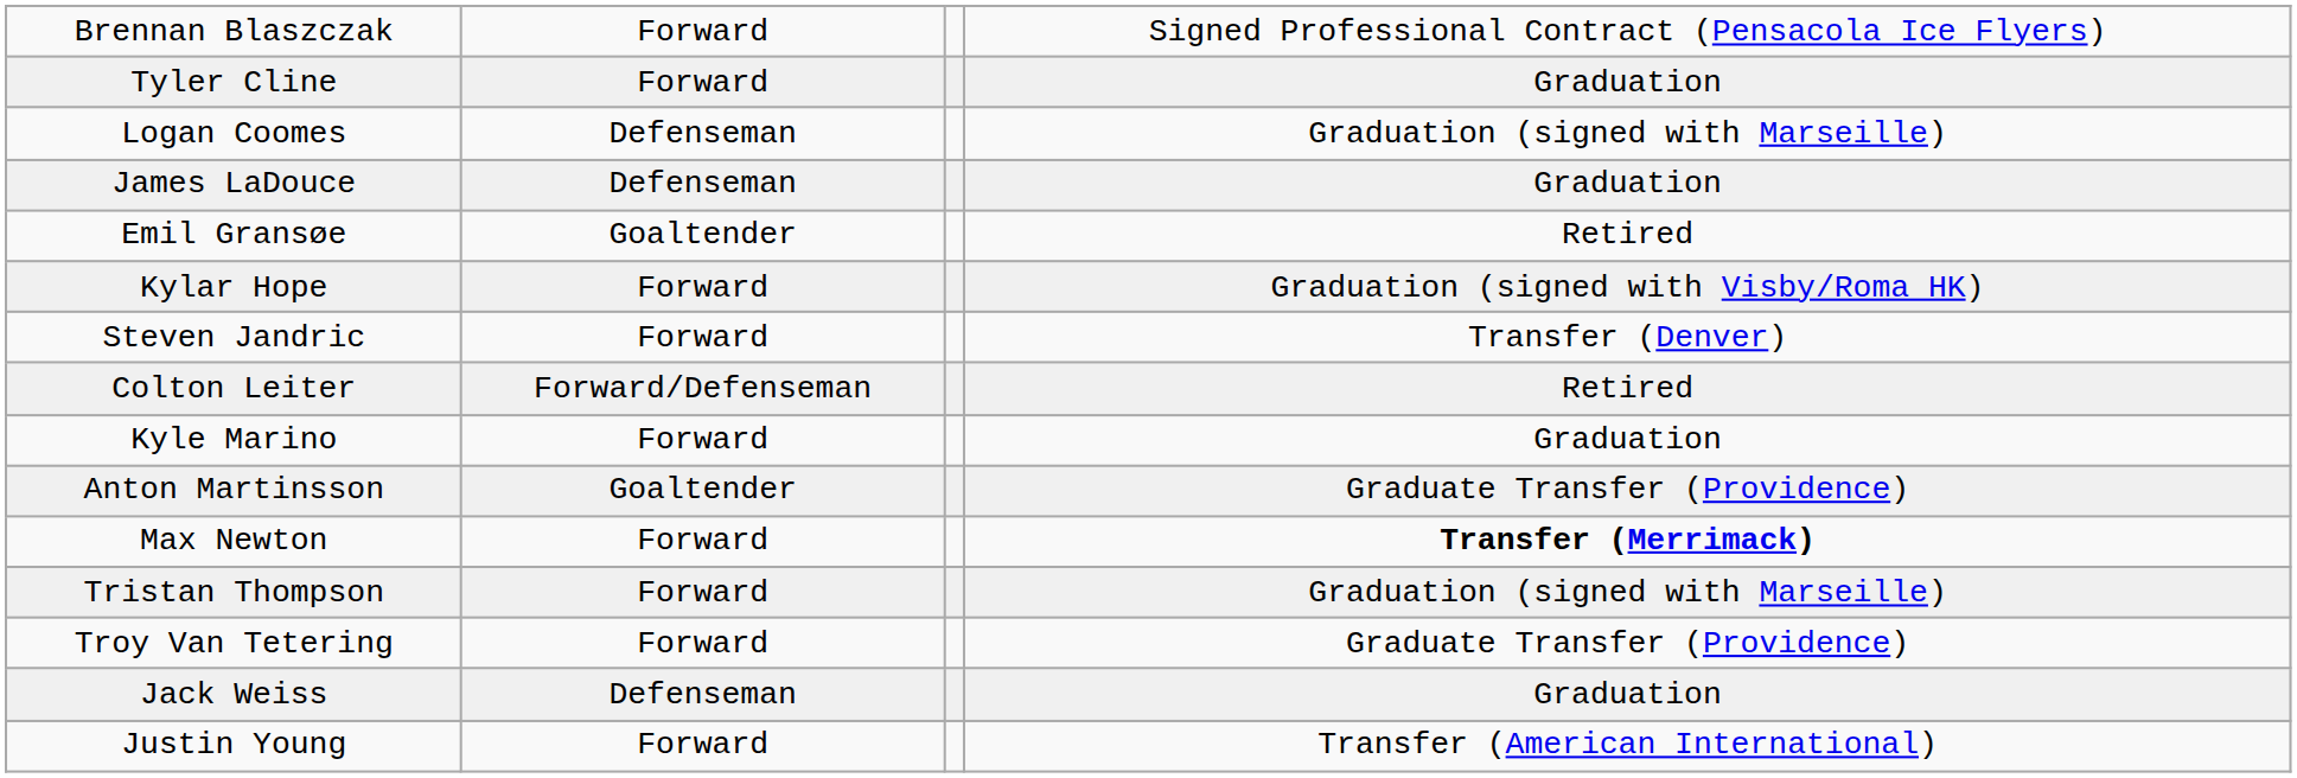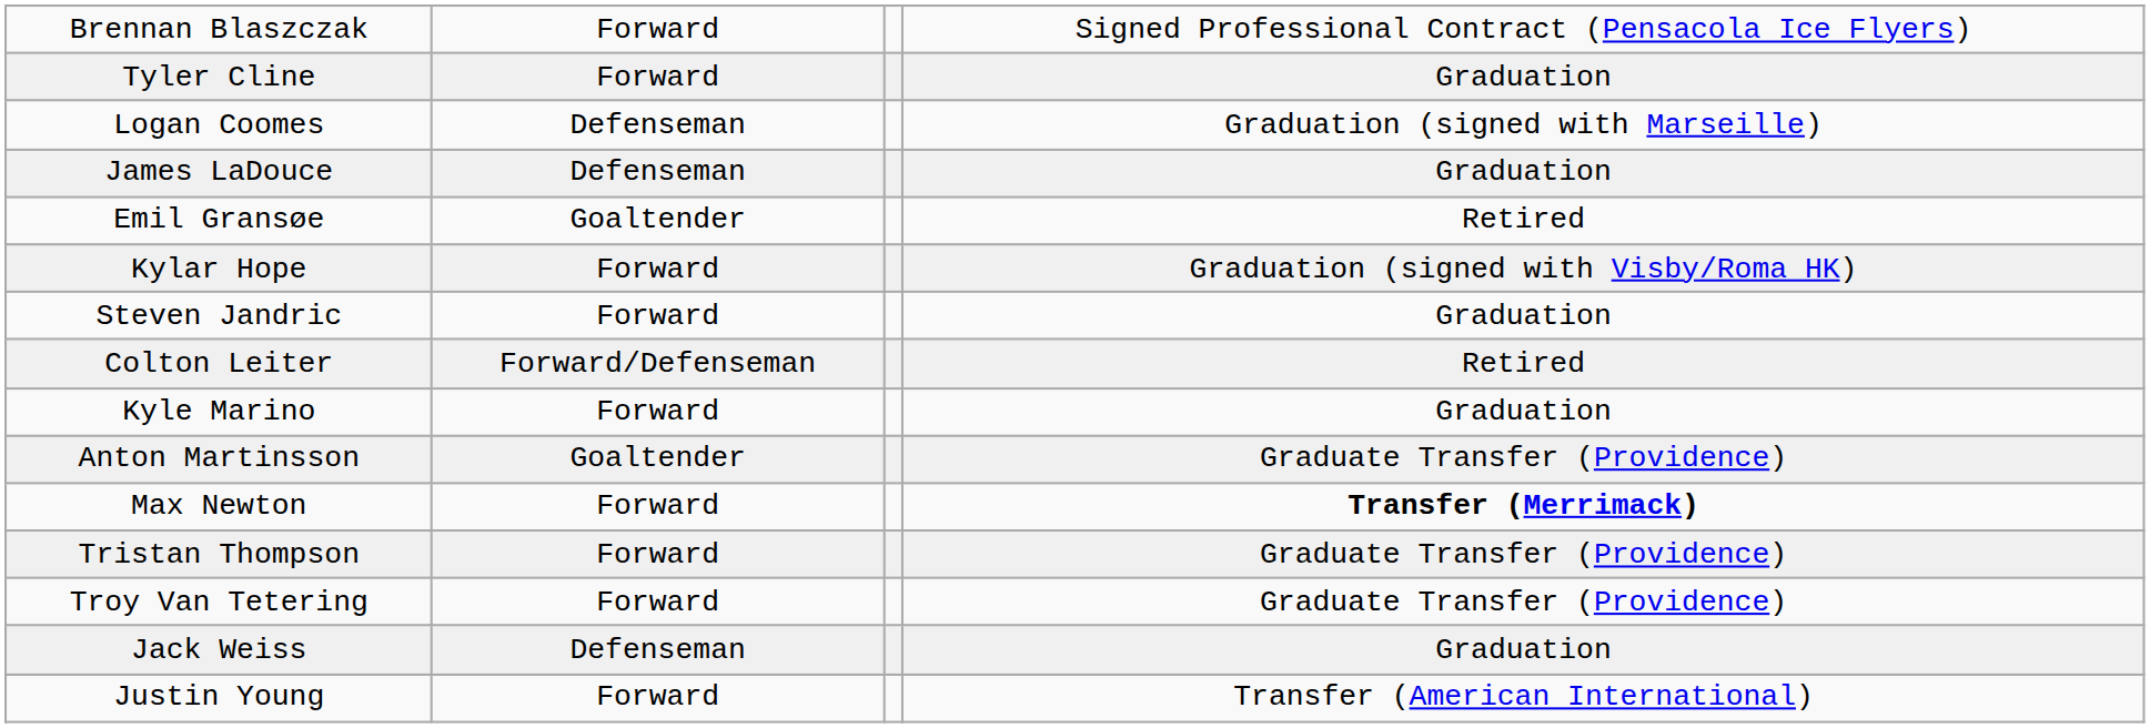Steven Jandric | column 4: Transfer (Denver) -> Graduation
Tristan Thompson | column 4: Graduation (signed with Marseille) -> Graduate Transfer (Providence)
